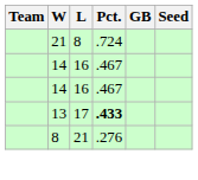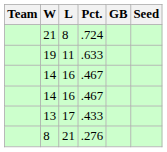+ row: 19 | 11 | .633
13 | Pct.: bold -> normal
